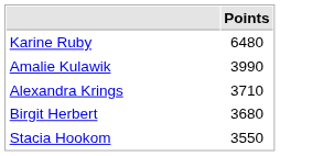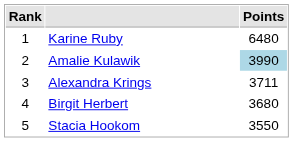+ column: Rank | 1 | 2 | 3 | 4 | 5
Amalie Kulawik | Points: no background -> lightblue background
Alexandra Krings | Points: 3710 -> 3711
